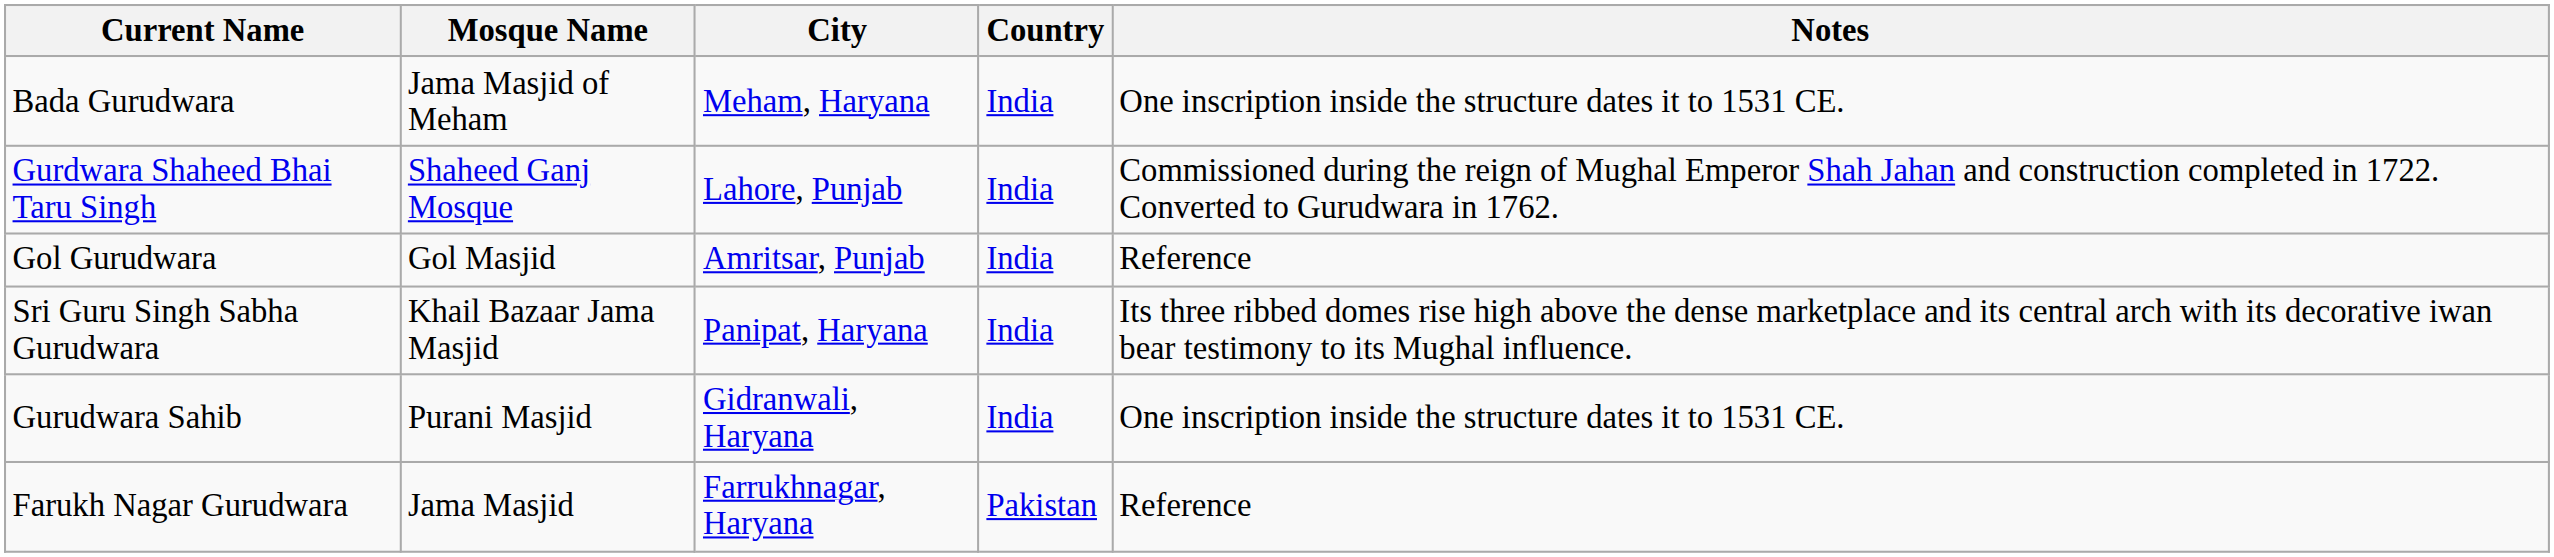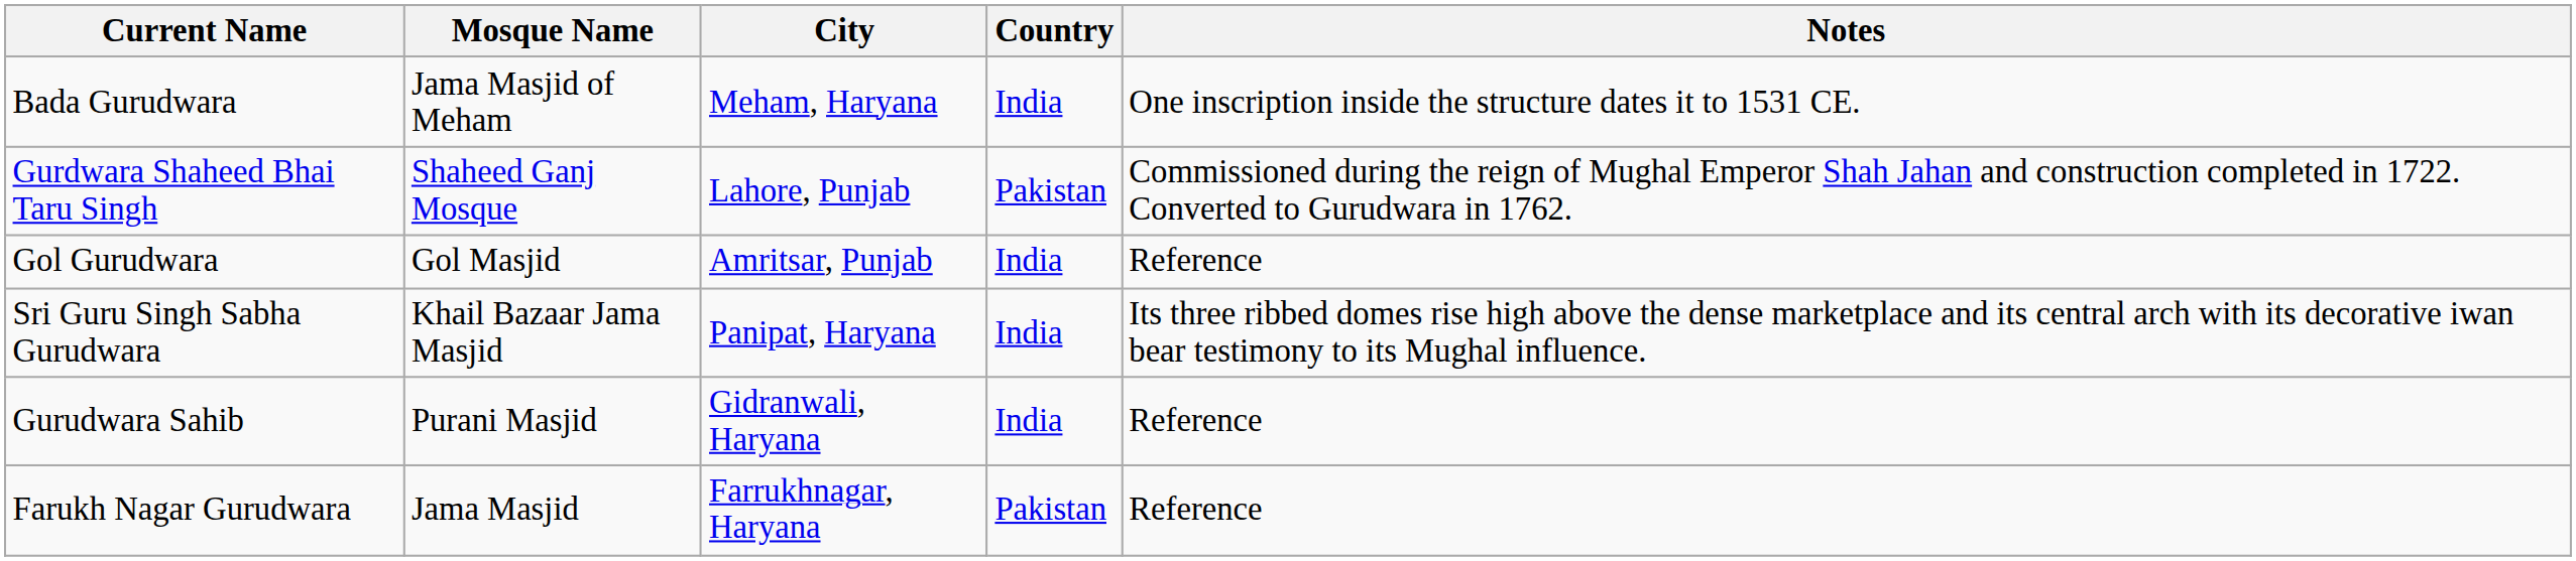Gurdwara Shaheed Bhai Taru Singh | Country: India -> Pakistan
Gurudwara Sahib | Notes: One inscription inside the structure dates it to 1531 CE. -> Reference
